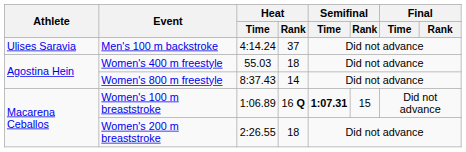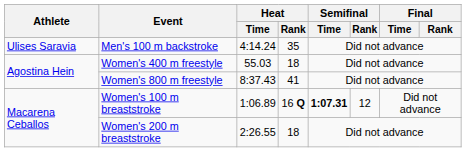Men's 100 m backstroke | Heat / Rank: 37 -> 35
Women's 800 m freestyle | Heat / Rank: 14 -> 41
Women's 100 m breaststroke | Semifinal / Rank: 15 -> 12
